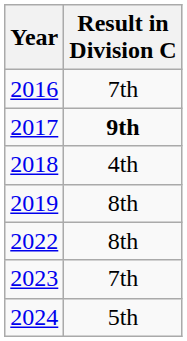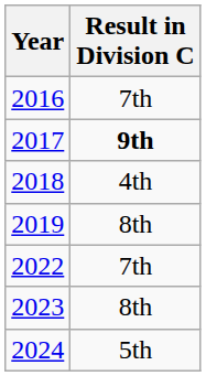2022 | Result in Division C: 8th -> 7th
2023 | Result in Division C: 7th -> 8th
